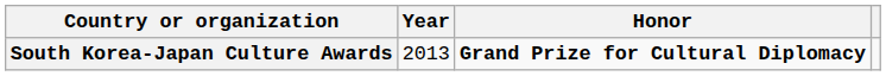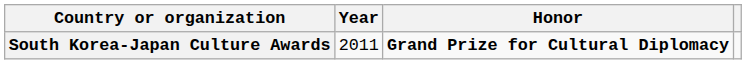South Korea-Japan Culture Awards | Year: 2013 -> 2011
